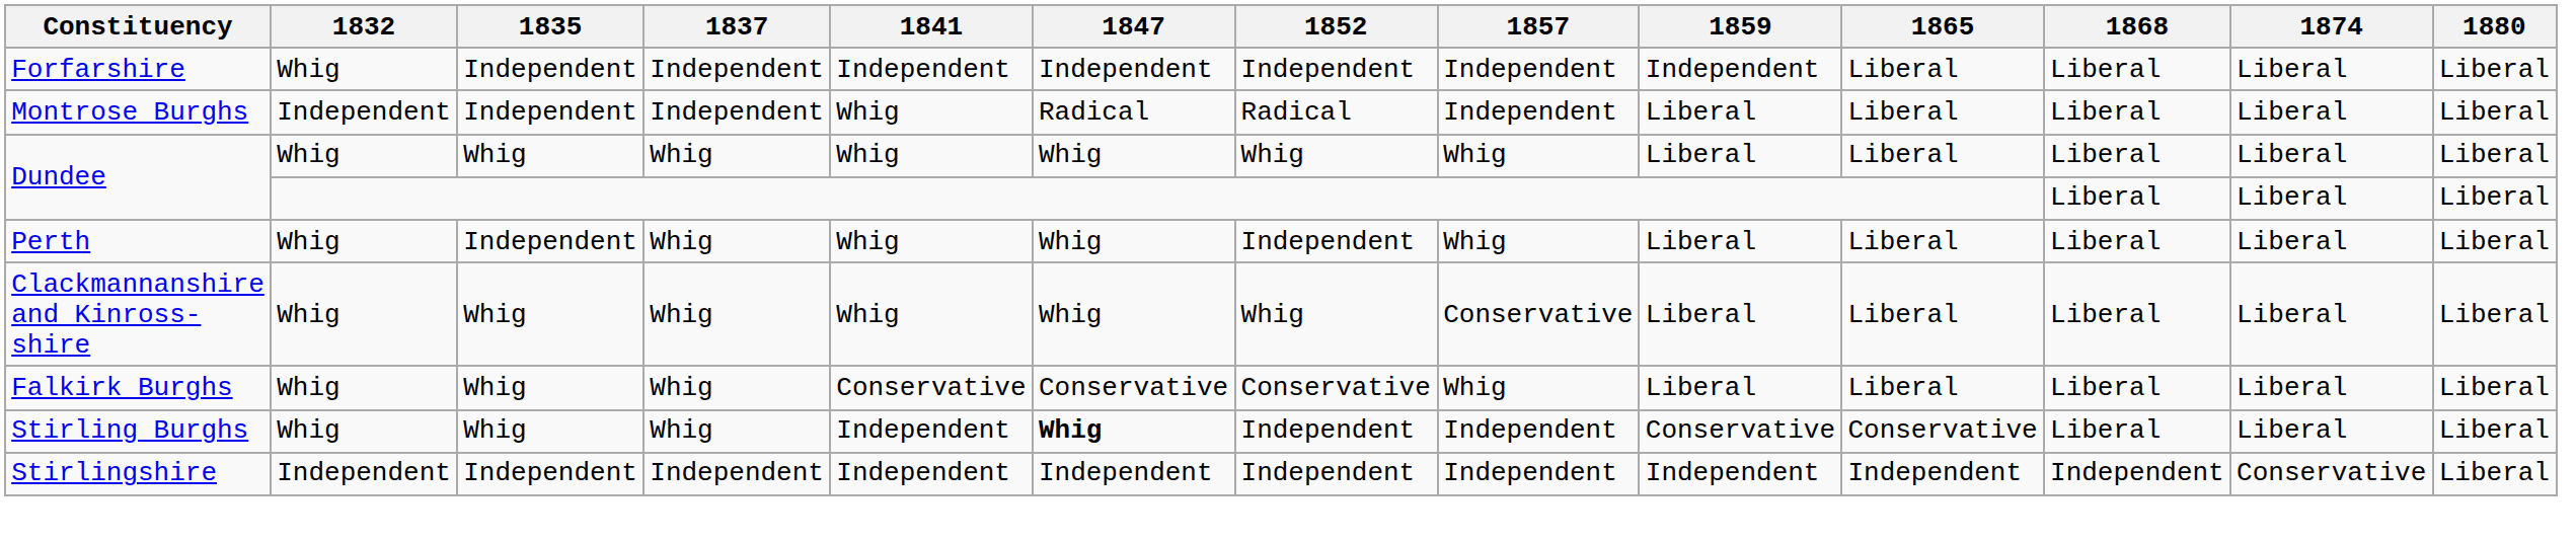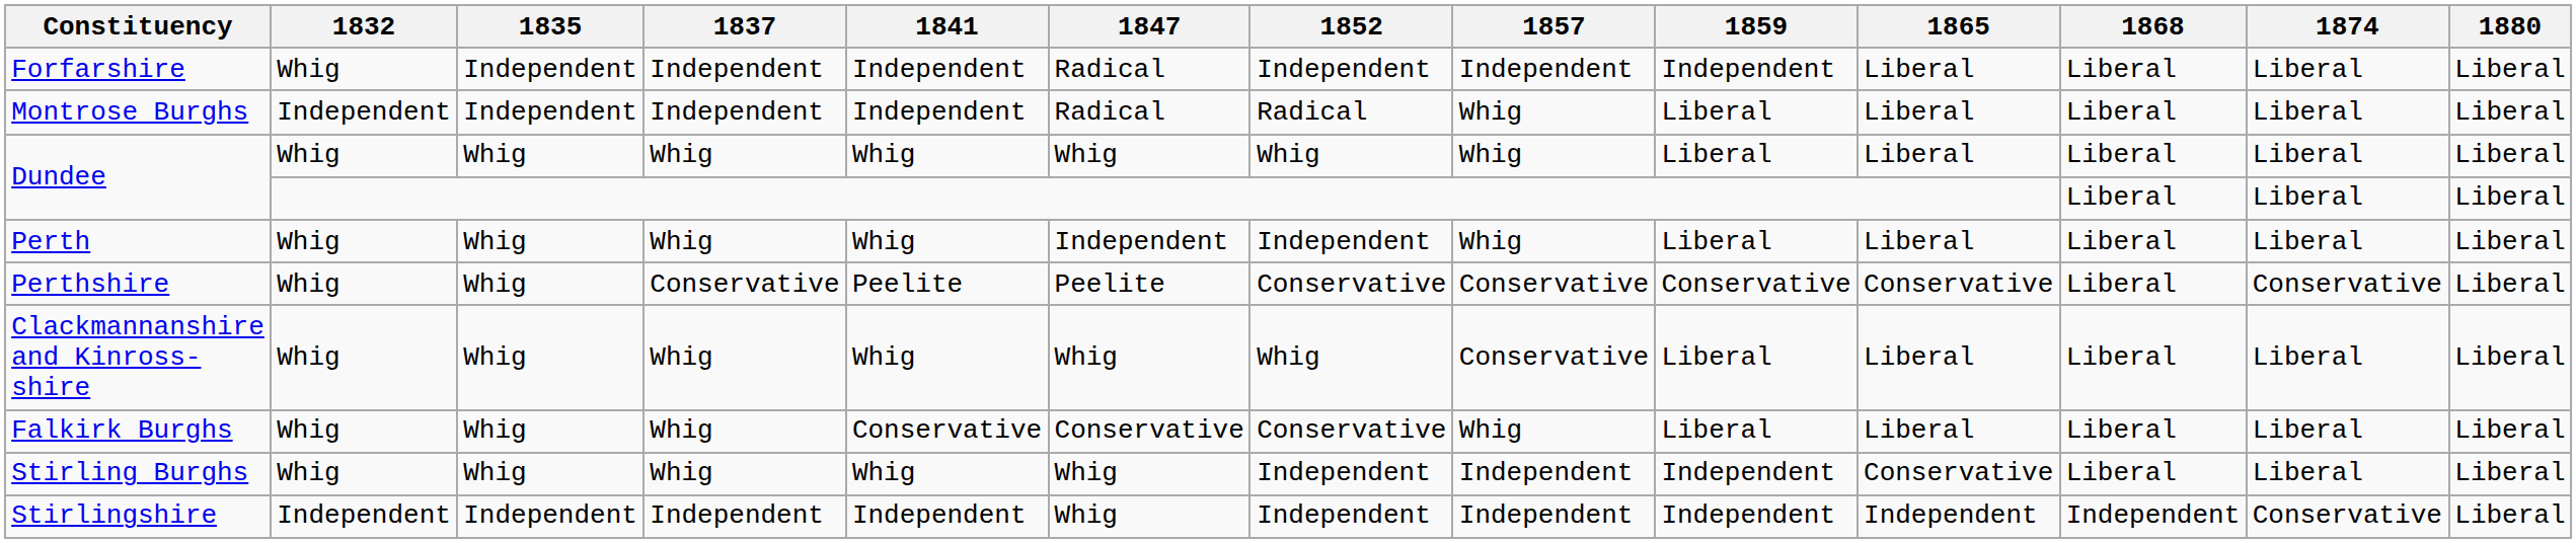Forfarshire | 1847: Independent -> Radical
Montrose Burghs | 1841: Whig -> Independent
Montrose Burghs | 1857: Independent -> Whig
Perth | 1835: Independent -> Whig
Perth | 1847: Whig -> Independent
+ row: Perthshire | Whig | Whig | Conservative | Peelite | Peelite | Conservative | Conservative | Conservative | Conservative | Liberal | Conservative | Liberal
Stirling Burghs | 1841: Independent -> Whig
Stirling Burghs | 1847: bold -> normal
Stirling Burghs | 1859: Conservative -> Independent
Stirlingshire | 1847: Independent -> Whig
